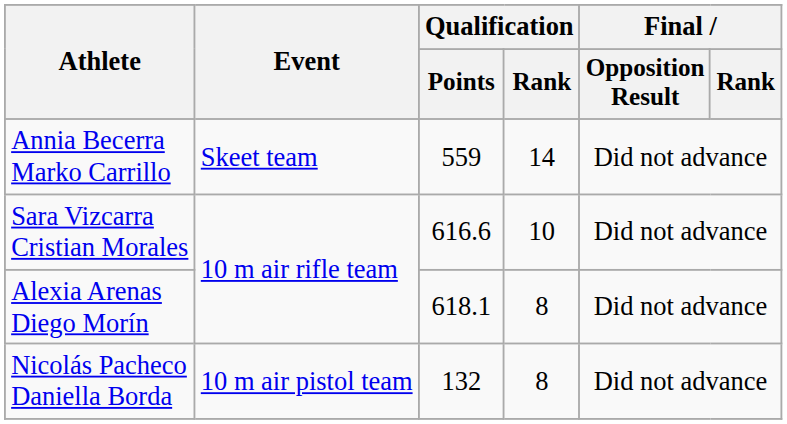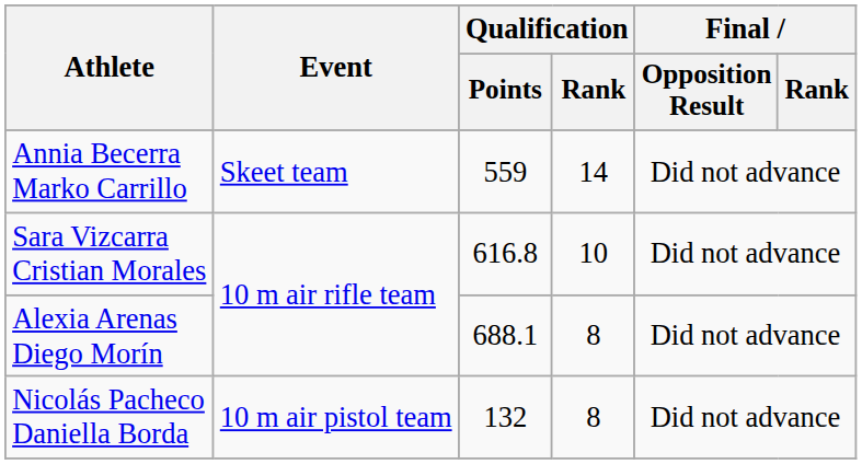Sara Vizcarra Cristian Morales | Qualification / Points: 616.6 -> 616.8
Alexia Arenas Diego Morín | Qualification / Points: 618.1 -> 688.1
